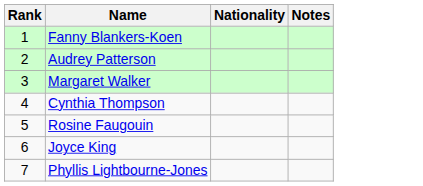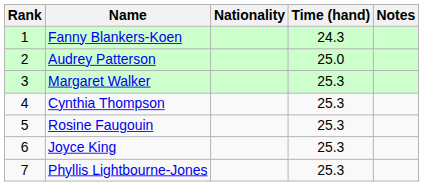+ column: Time (hand) | 24.3 | 25.0 | 25.3 | 25.3 | 25.3 | 25.3 | 25.3
